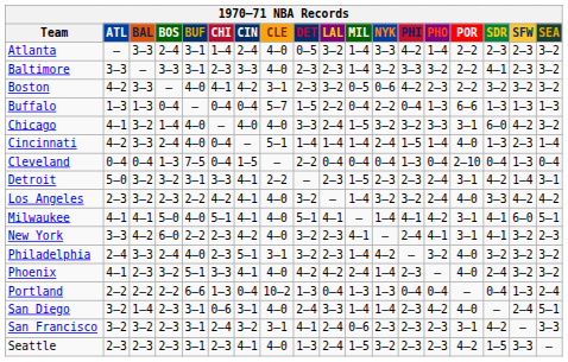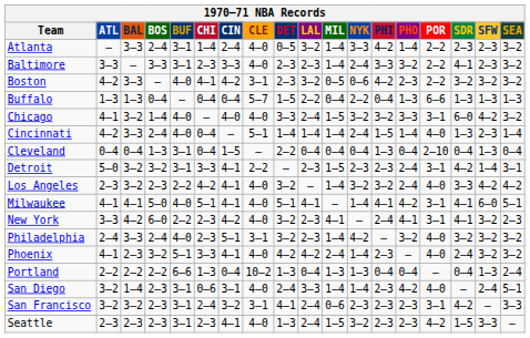Baltimore | NYK: 3–2 -> 2–4
Cleveland | BUF: 7–5 -> 3–1
